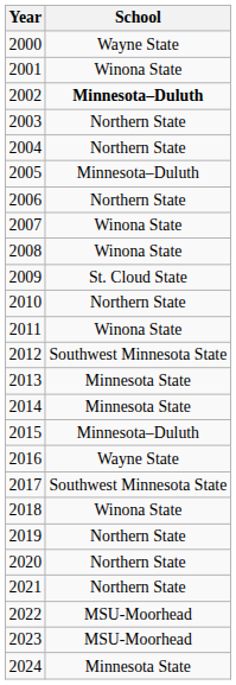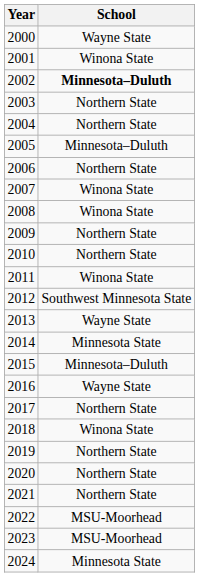2009 | School: St. Cloud State -> Northern State
2013 | School: Minnesota State -> Wayne State
2017 | School: Southwest Minnesota State -> Northern State
